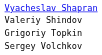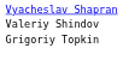- row: Sergey Volchkov
